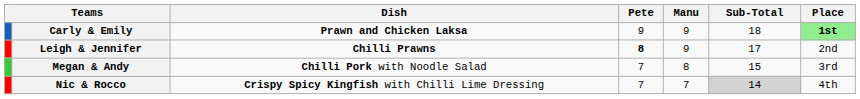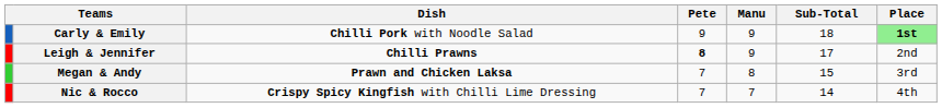Carly & Emily | Dish: Prawn and Chicken Laksa -> Chilli Pork with Noodle Salad
Megan & Andy | Dish: Chilli Pork with Noodle Salad -> Prawn and Chicken Laksa
Nic & Rocco | Sub-Total: lightgrey background -> no background
